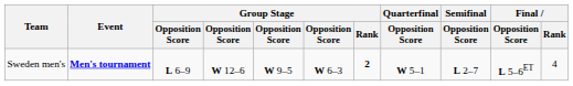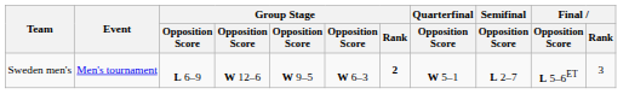Sweden men's | Event: bold -> normal
Sweden men's | Final / Rank: 4 -> 3
